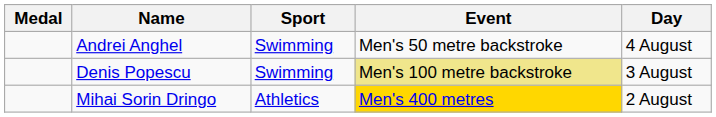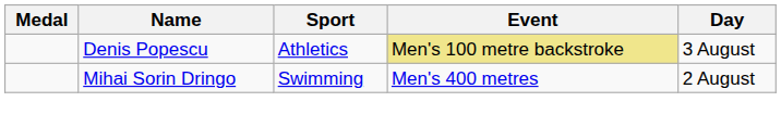- row: Andrei Anghel | Swimming | Men's 50 metre backstroke | 4 August
Denis Popescu | Sport: Swimming -> Athletics
Mihai Sorin Dringo | Sport: Athletics -> Swimming
Mihai Sorin Dringo | Event: gold background -> no background
